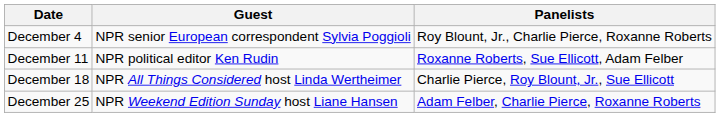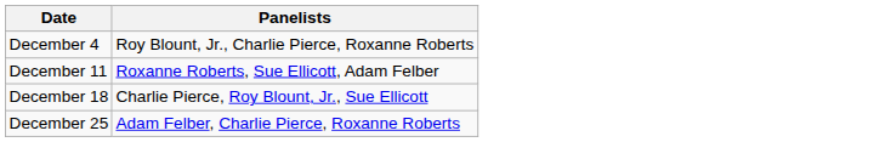- column: Guest | NPR senior European correspondent Sylvia Poggioli | NPR political editor Ken Rudin | NPR All Things Considered host Linda Wertheimer | NPR Weekend Edition Sunday host Liane Hansen
